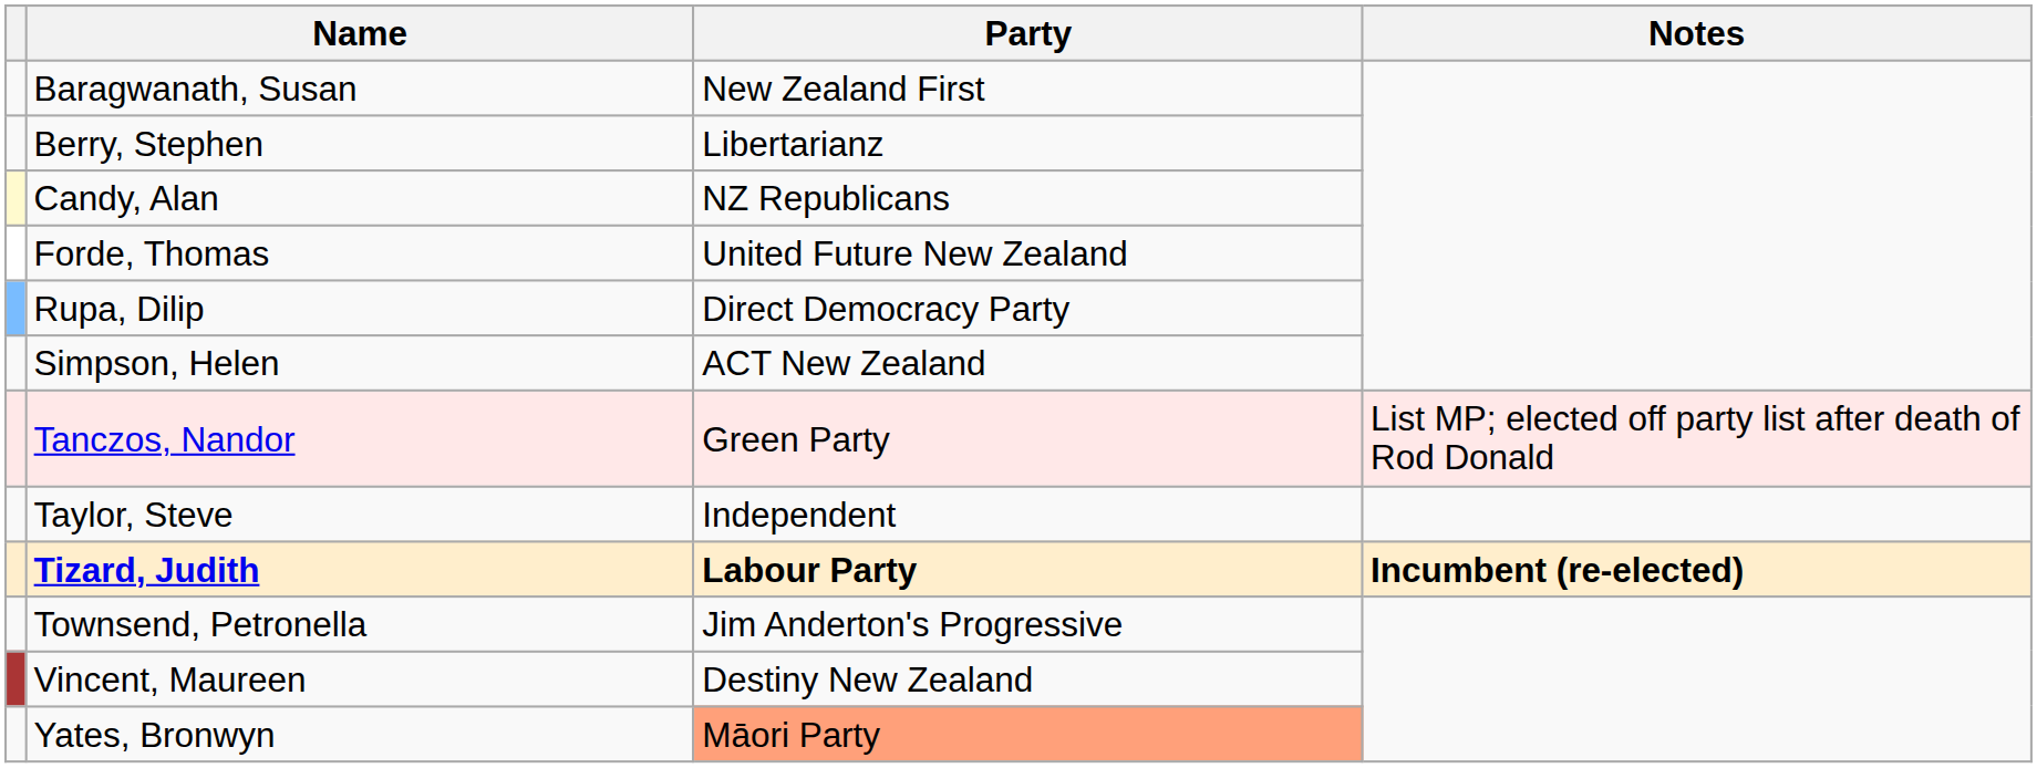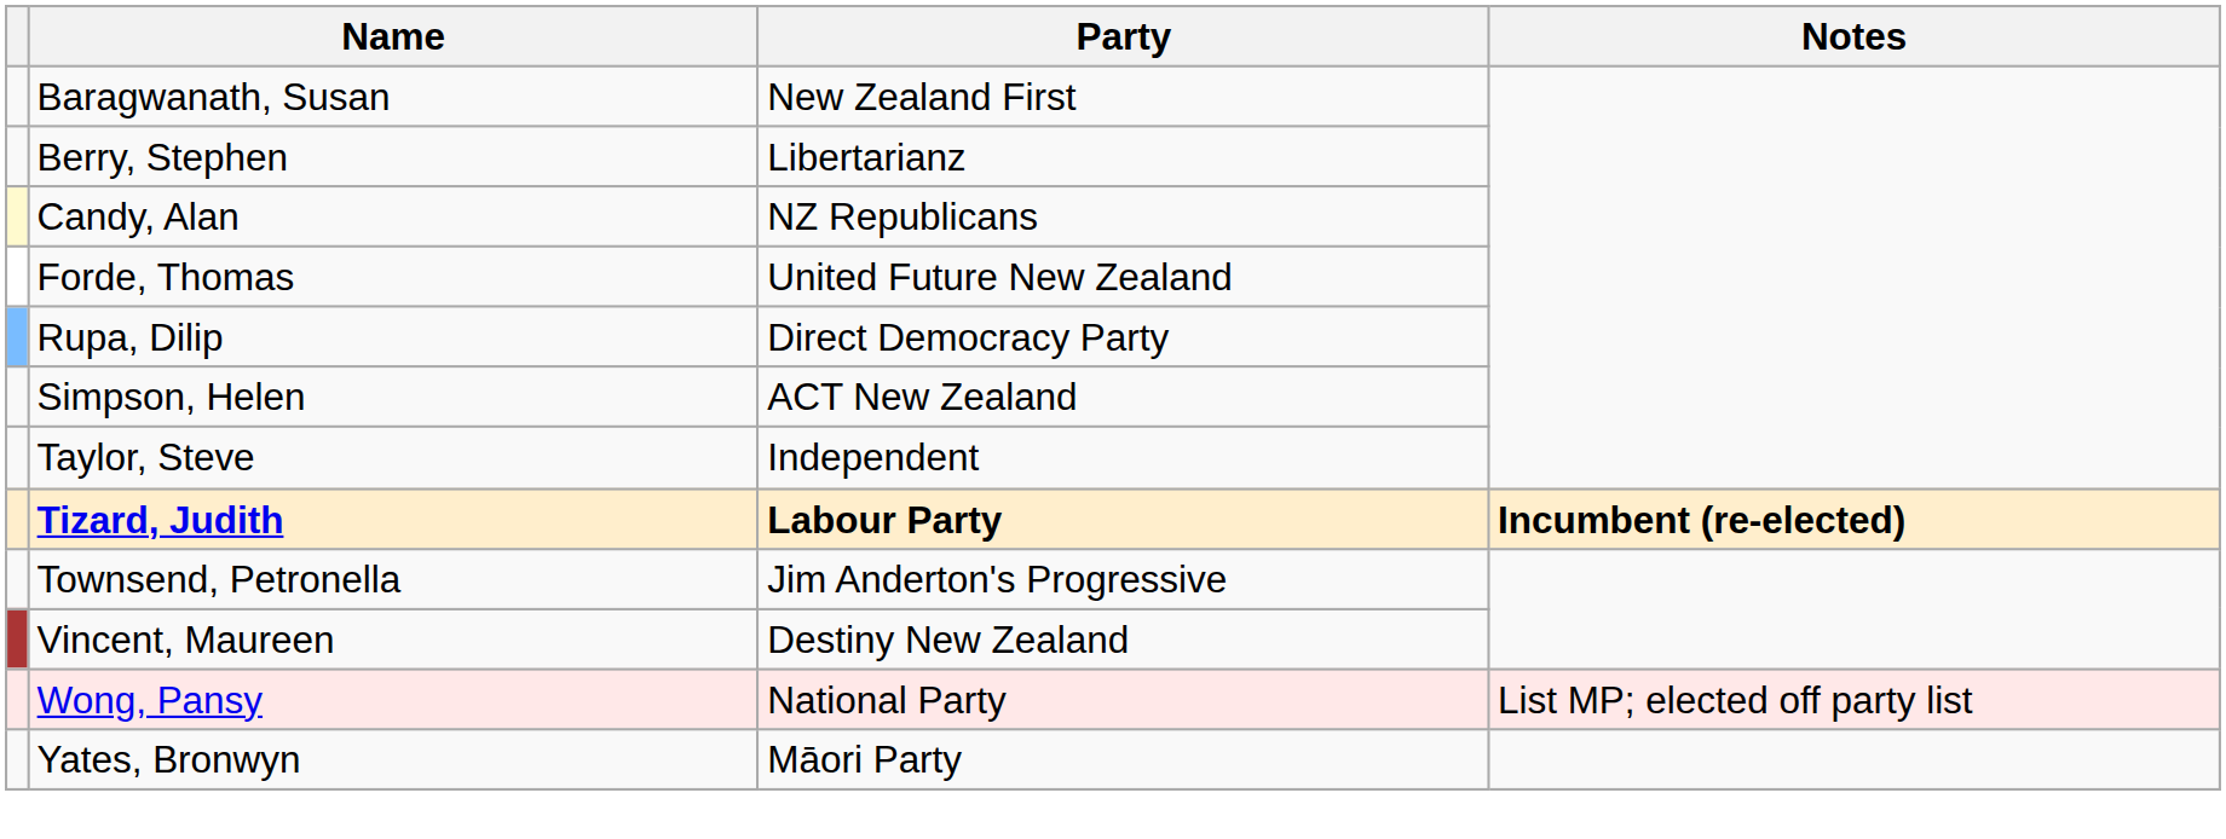- row: Tanczos, Nandor | Green Party | List MP; elected off party list after death of Rod Donald
+ row: Wong, Pansy | National Party | List MP; elected off party list
Yates, Bronwyn | Party: lightsalmon background -> no background
